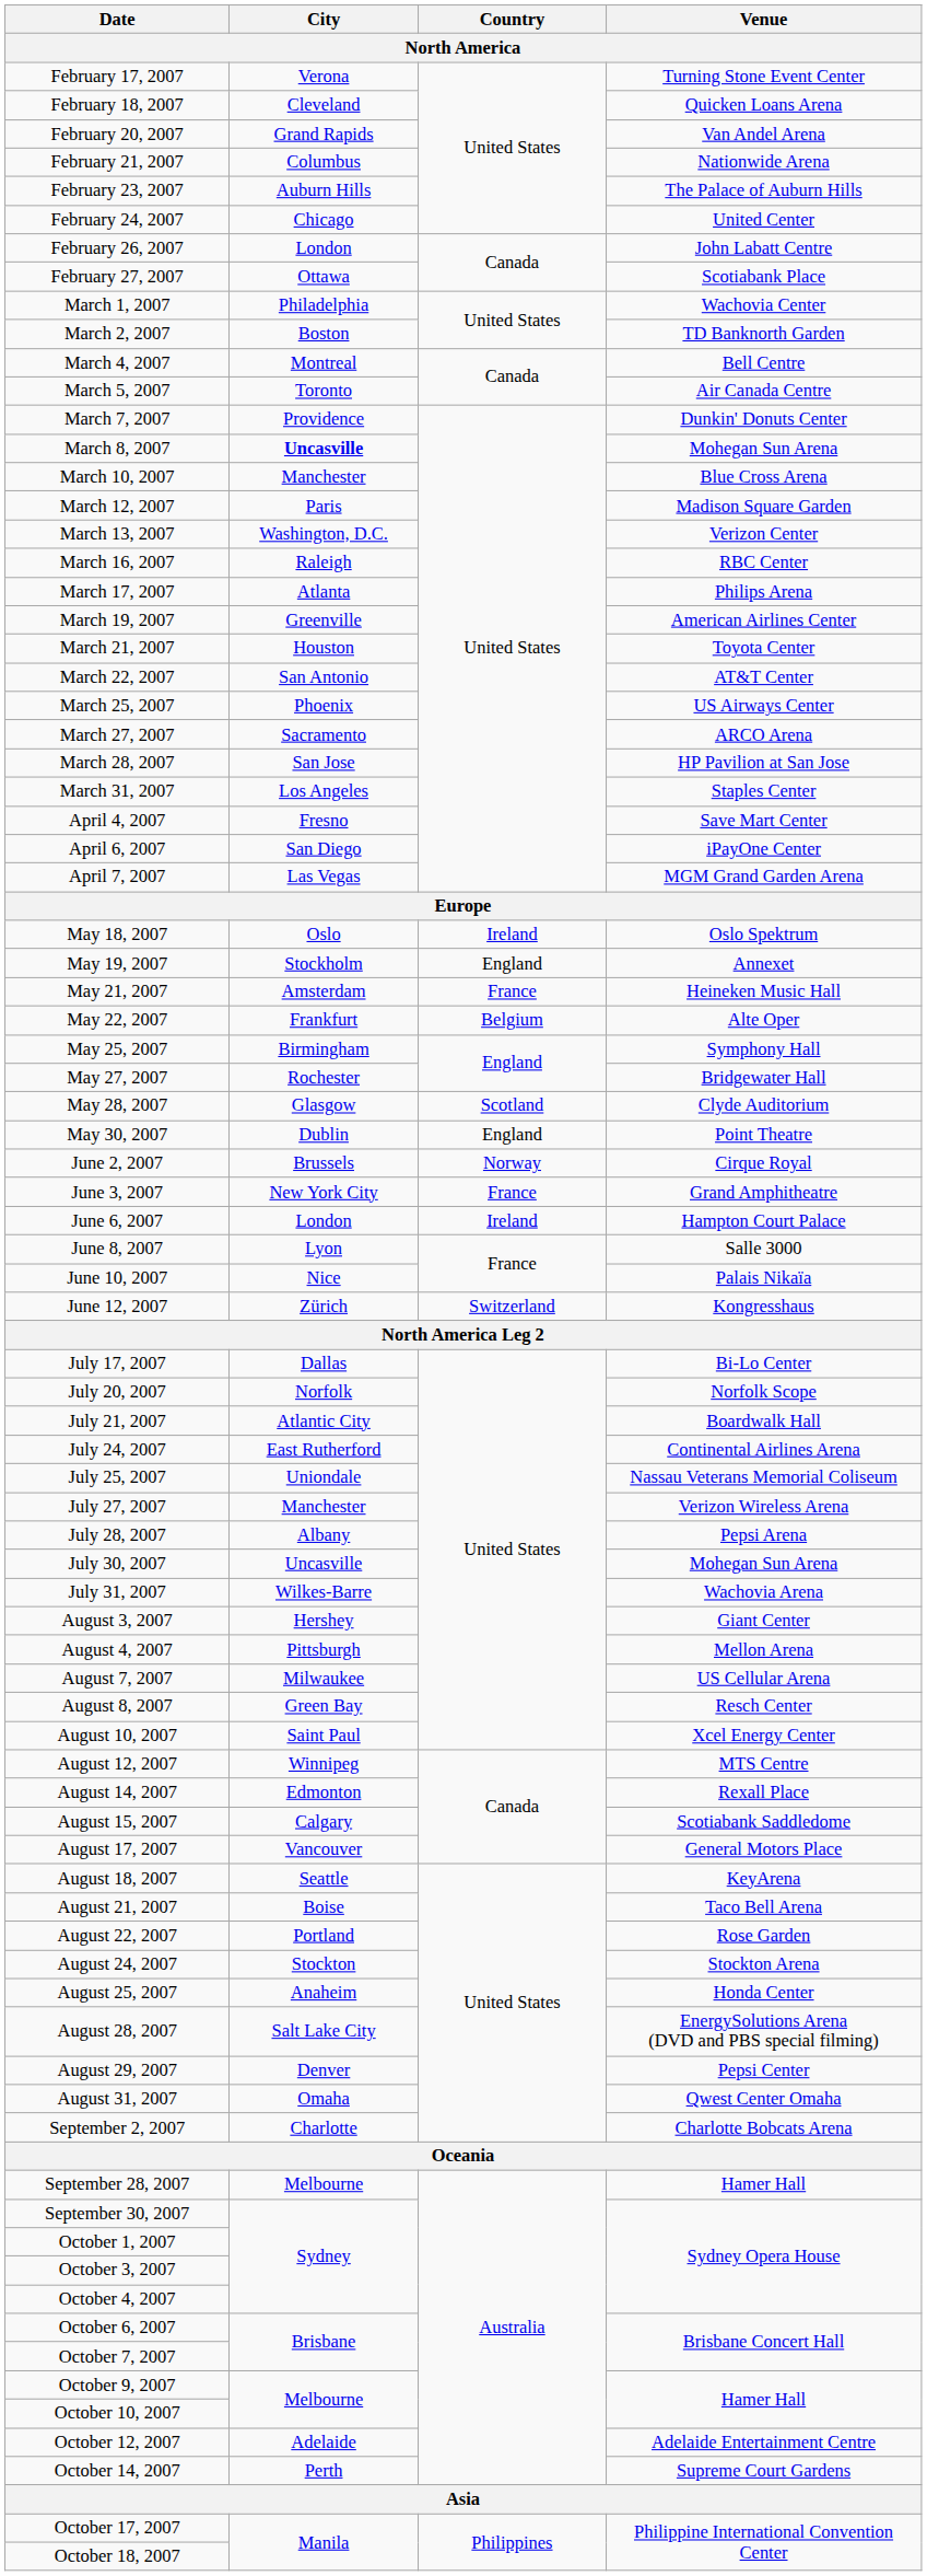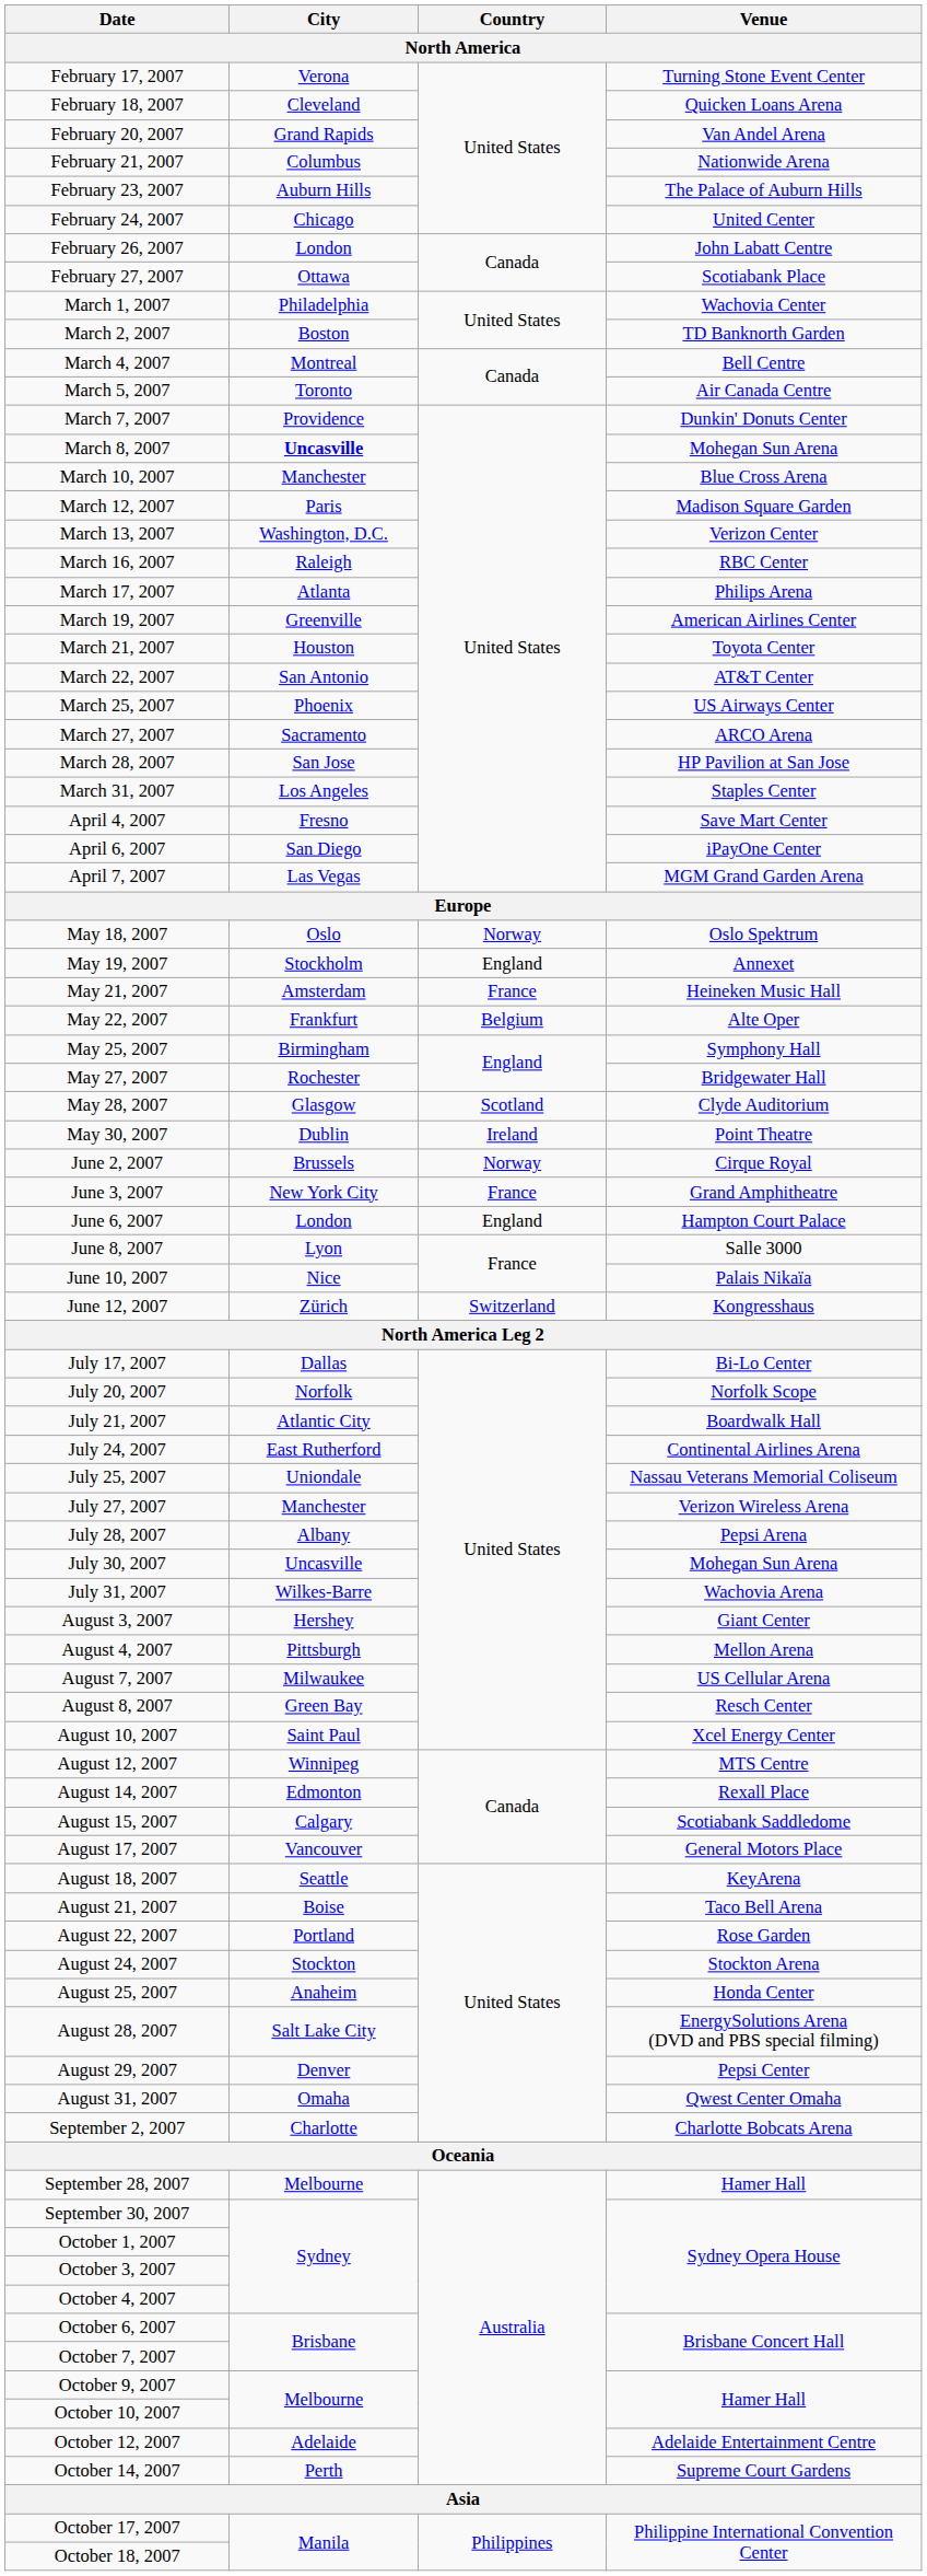May 18, 2007 | Country: Ireland -> Norway
May 30, 2007 | Country: England -> Ireland
June 6, 2007 | Country: Ireland -> England
